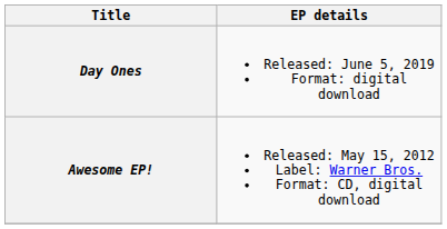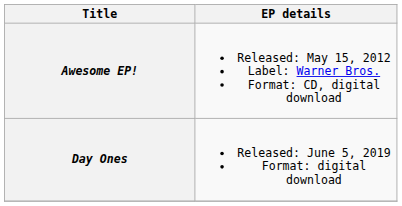rows swapped: Awesome EP! <-> Day Ones
